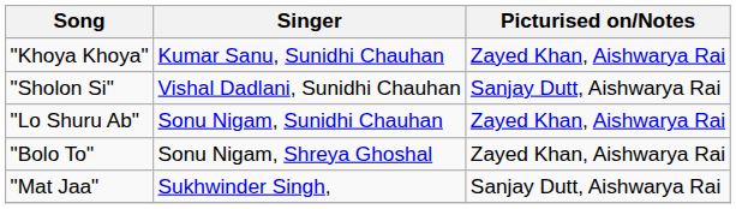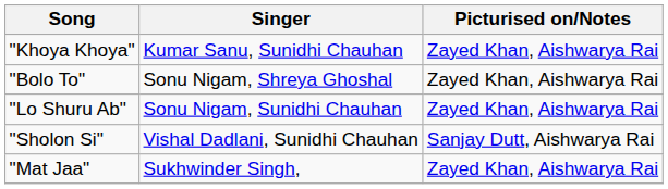rows swapped: "Sholon Si" <-> "Bolo To"
"Mat Jaa" | Picturised on/Notes: Sanjay Dutt, Aishwarya Rai -> Zayed Khan, Aishwarya Rai
